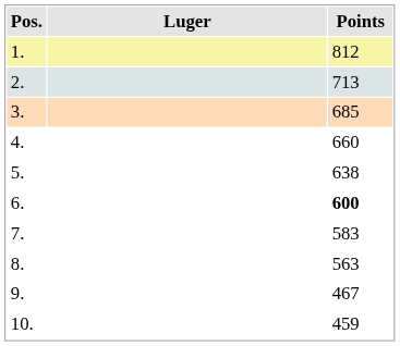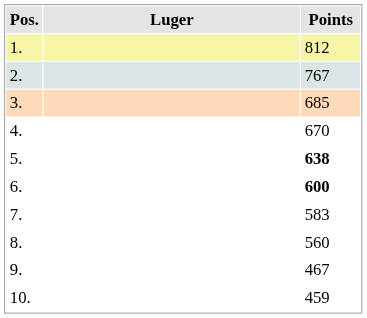2. | Points: 713 -> 767
4. | Points: 660 -> 670
5. | Points: normal -> bold
8. | Points: 563 -> 560
